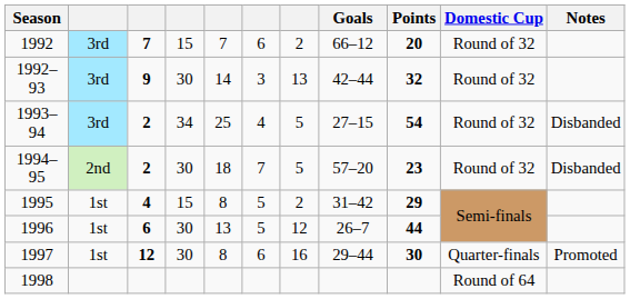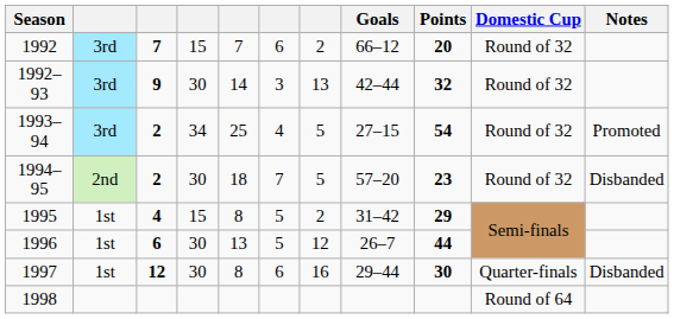1993–94 | Notes: Disbanded -> Promoted
1997 | Notes: Promoted -> Disbanded
